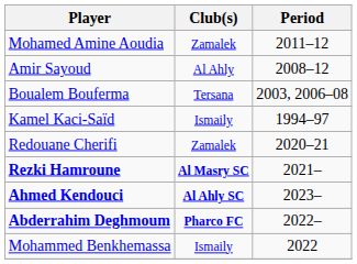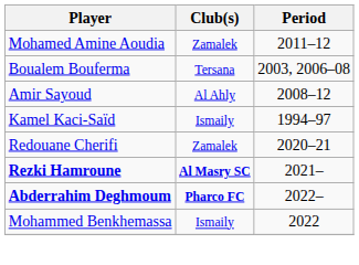rows swapped: Amir Sayoud <-> Boualem Bouferma
- row: Ahmed Kendouci | Al Ahly SC | 2023–
